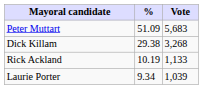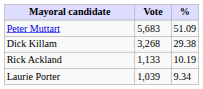columns swapped: Vote <-> %
